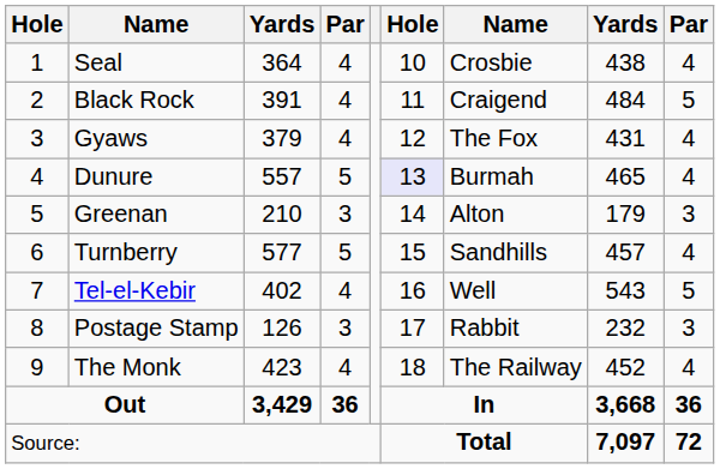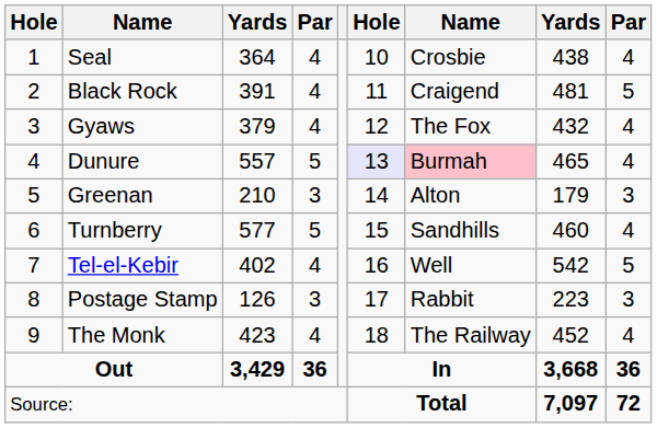Black Rock | column 8: 484 -> 481
Gyaws | column 8: 431 -> 432
Dunure | column 7: no background -> pink background
Turnberry | column 8: 457 -> 460
Tel-el-Kebir | column 8: 543 -> 542
Postage Stamp | column 8: 232 -> 223
